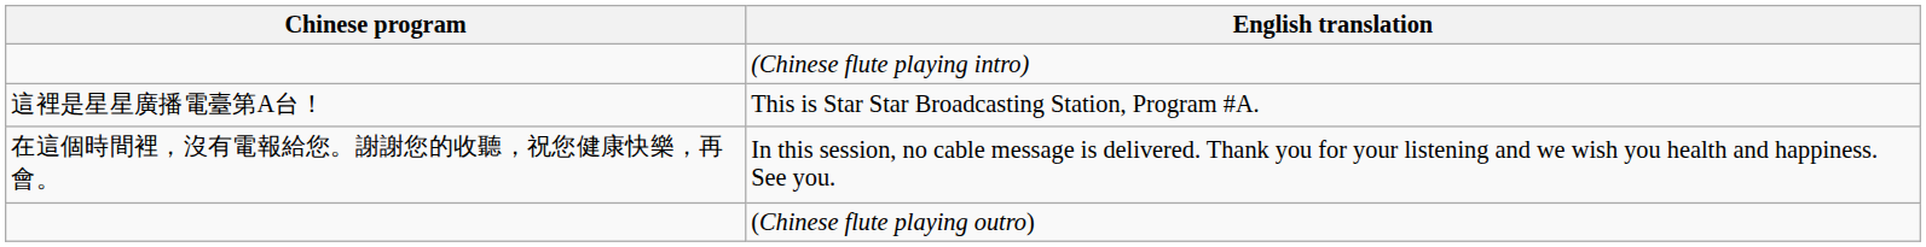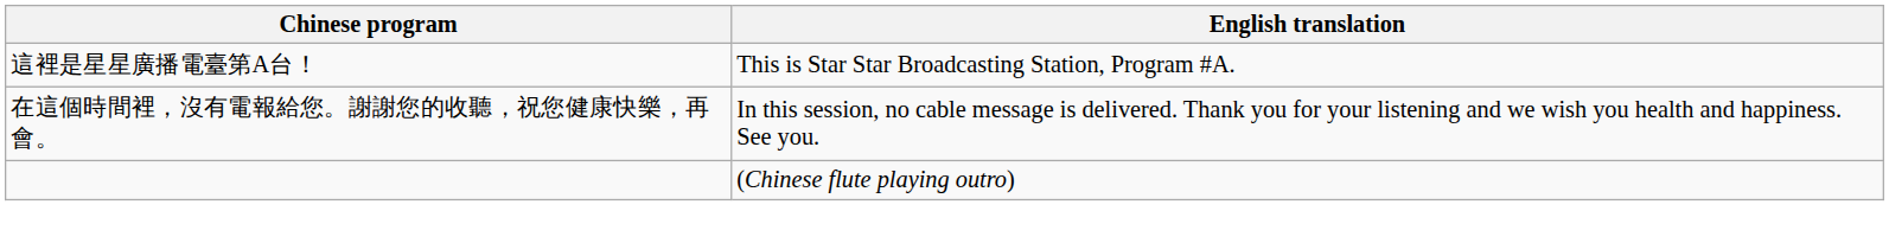- row: (Chinese flute playing intro)
